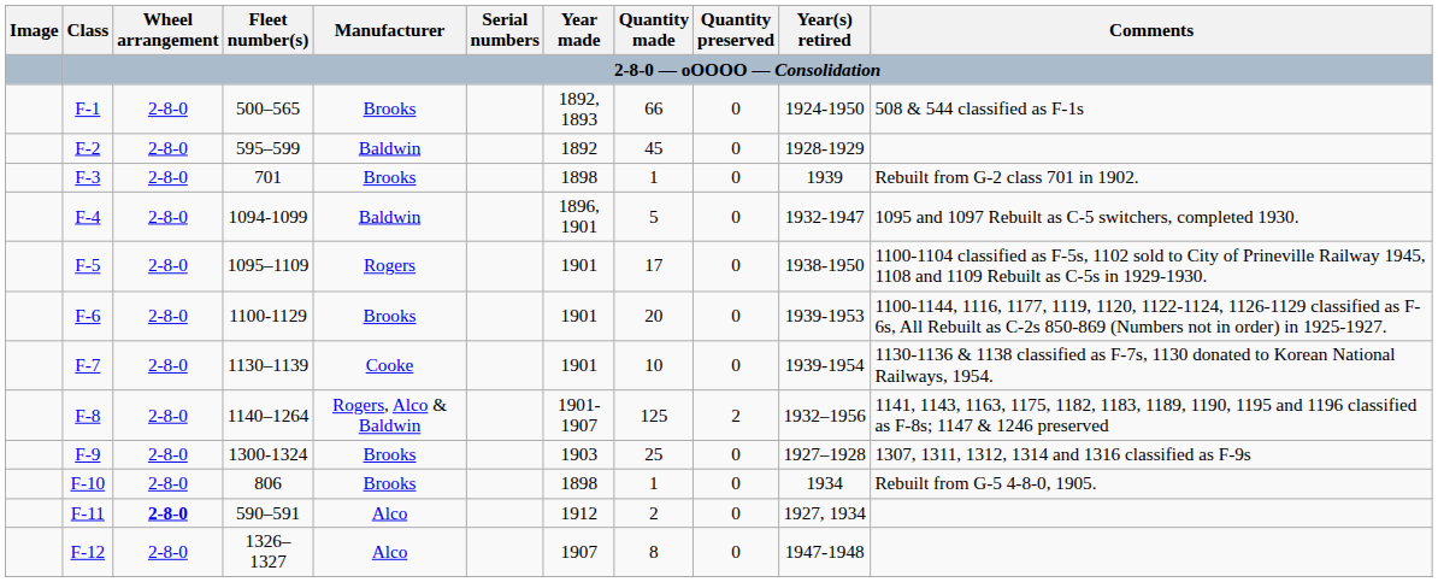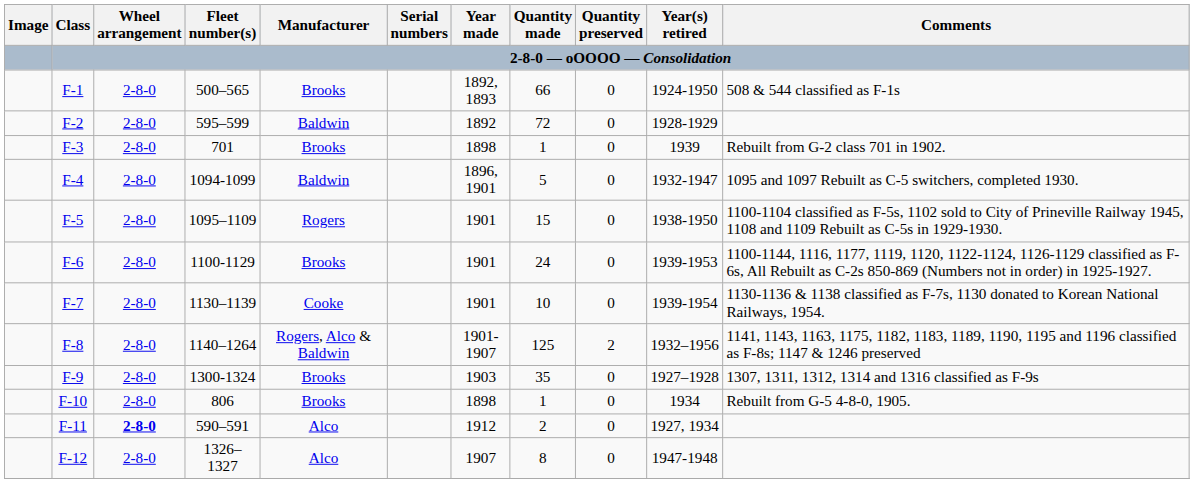F-2 | Quantity made: 45 -> 72
F-5 | Quantity made: 17 -> 15
F-6 | Quantity made: 20 -> 24
F-9 | Quantity made: 25 -> 35
